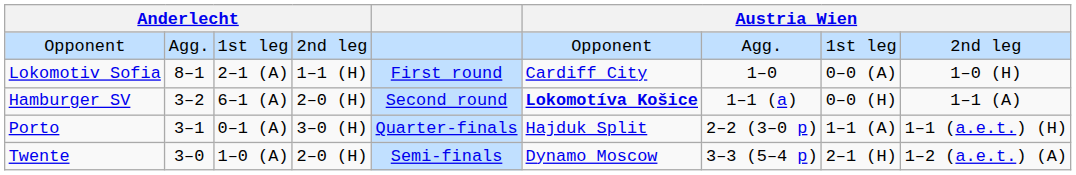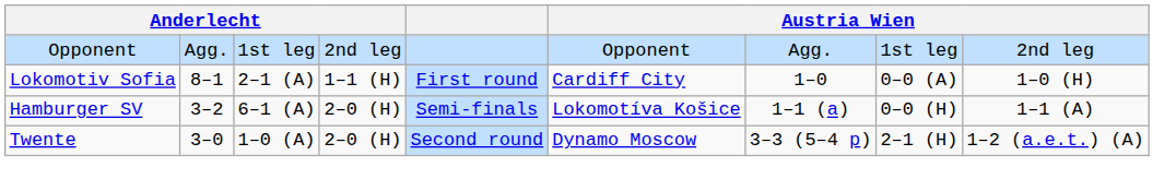Hamburger SV | column 5: Second round -> Semi-finals
Hamburger SV | column 6: bold -> normal
- row: Porto | 3–1 | 0–1 (A) | 3–0 (H) | Quarter-finals | Hajduk Split | 2–2 (3–0 p) | 1–1 (A) | 1–1 (a.e.t.) (H)
Twente | column 5: Semi-finals -> Second round
